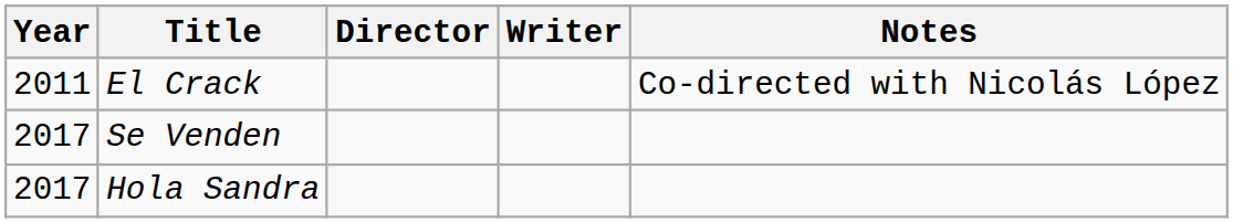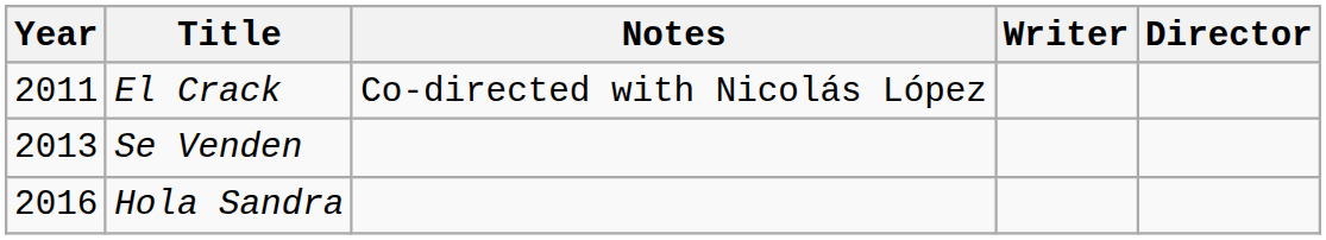columns swapped: Director <-> Notes
Se Venden | Year: 2017 -> 2013
Hola Sandra | Year: 2017 -> 2016
